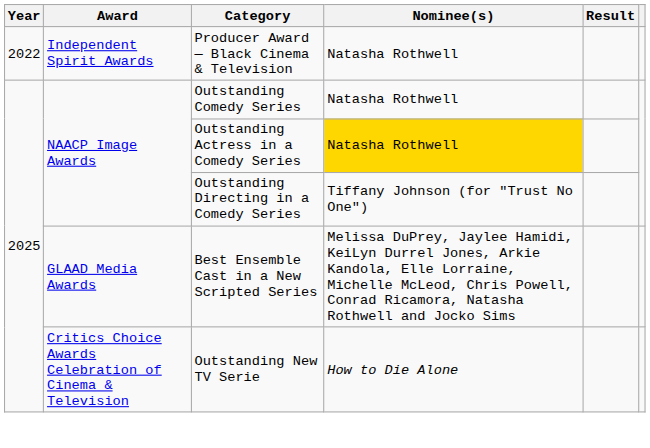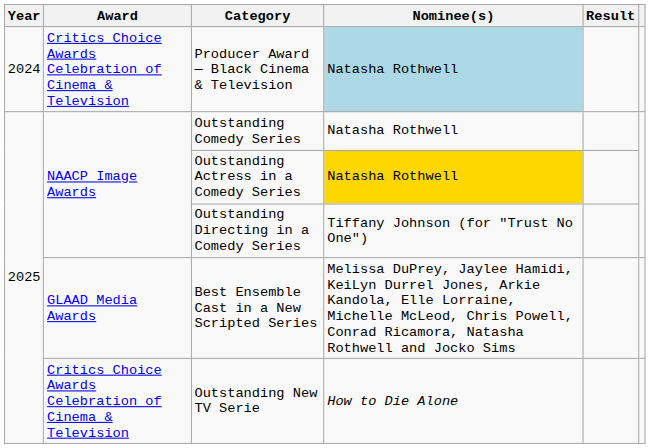Producer Award — Black Cinema & Television | Year: 2022 -> 2024
Producer Award — Black Cinema & Television | Award: Independent Spirit Awards -> Critics Choice Awards Celebration of Cinema & Television
Producer Award — Black Cinema & Television | Nominee(s): no background -> lightblue background
